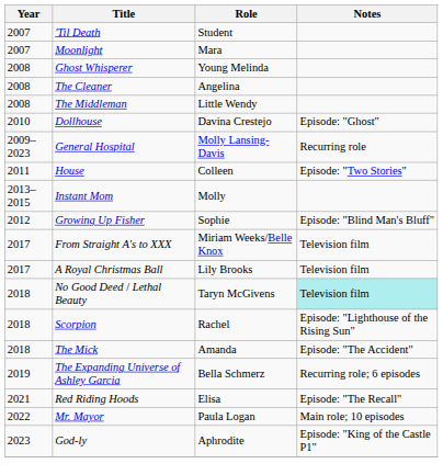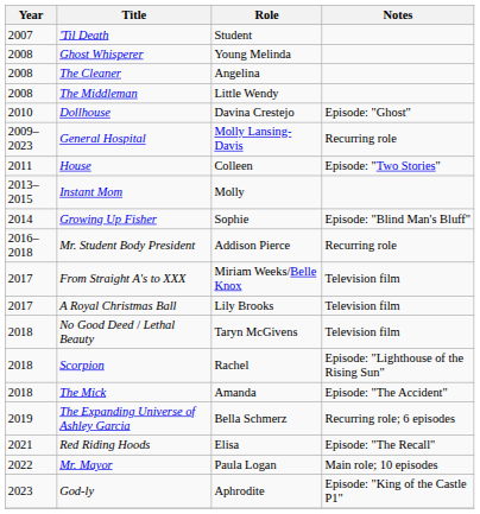- row: 2007 | Moonlight | Mara
Growing Up Fisher | Year: 2012 -> 2014
+ row: 2016–2018 | Mr. Student Body President | Addison Pierce | Recurring role
No Good Deed / Lethal Beauty | Notes: paleturquoise background -> no background
